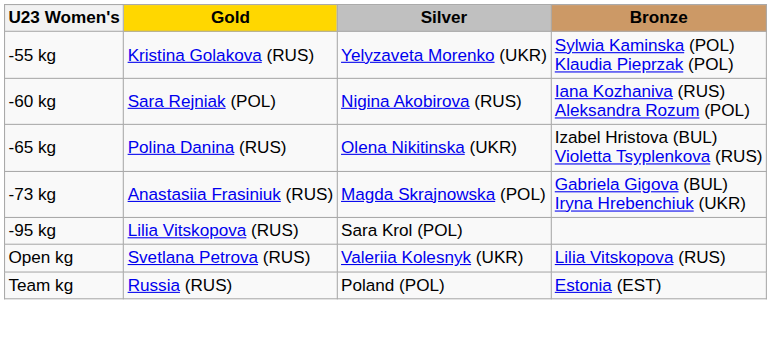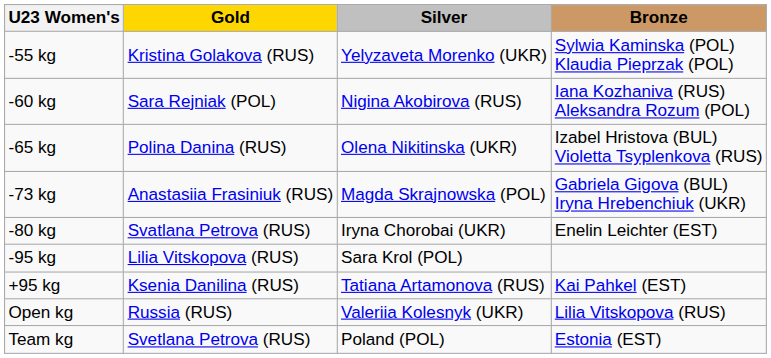+ row: -80 kg | Svatlana Petrova (RUS) | Iryna Chorobai (UKR) | Enelin Leichter (EST)
+ row: +95 kg | Ksenia Danilina (RUS) | Tatiana Artamonova (RUS) | Kai Pahkel (EST)
Open kg | Gold: Svetlana Petrova (RUS) -> Russia (RUS)
Team kg | Gold: Russia (RUS) -> Svetlana Petrova (RUS)
